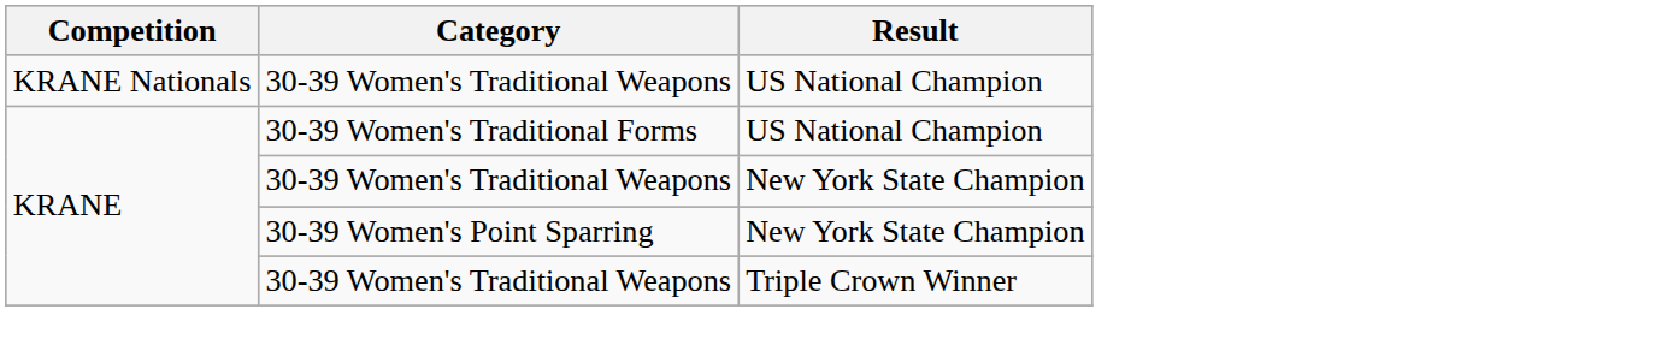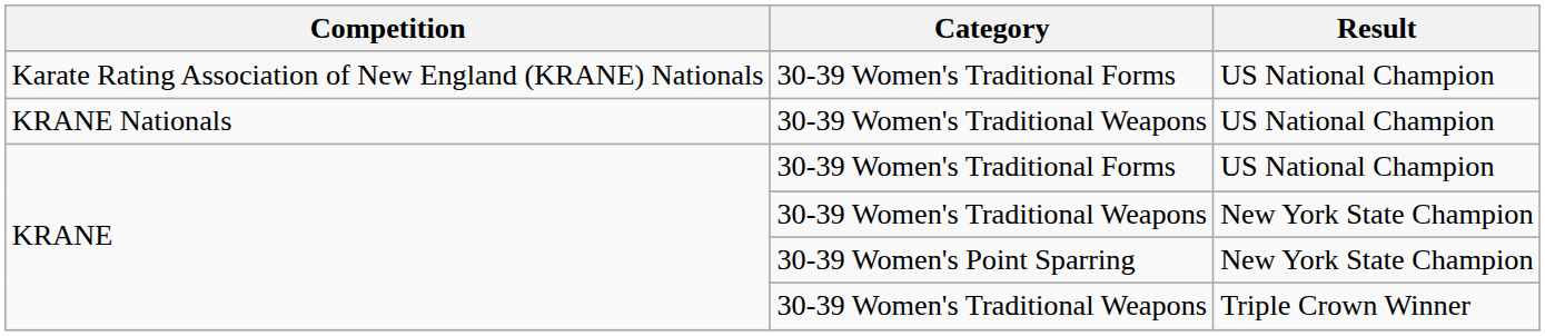+ row: Karate Rating Association of New England (KRANE) Nationals | 30-39 Women's Traditional Forms | US National Champion
